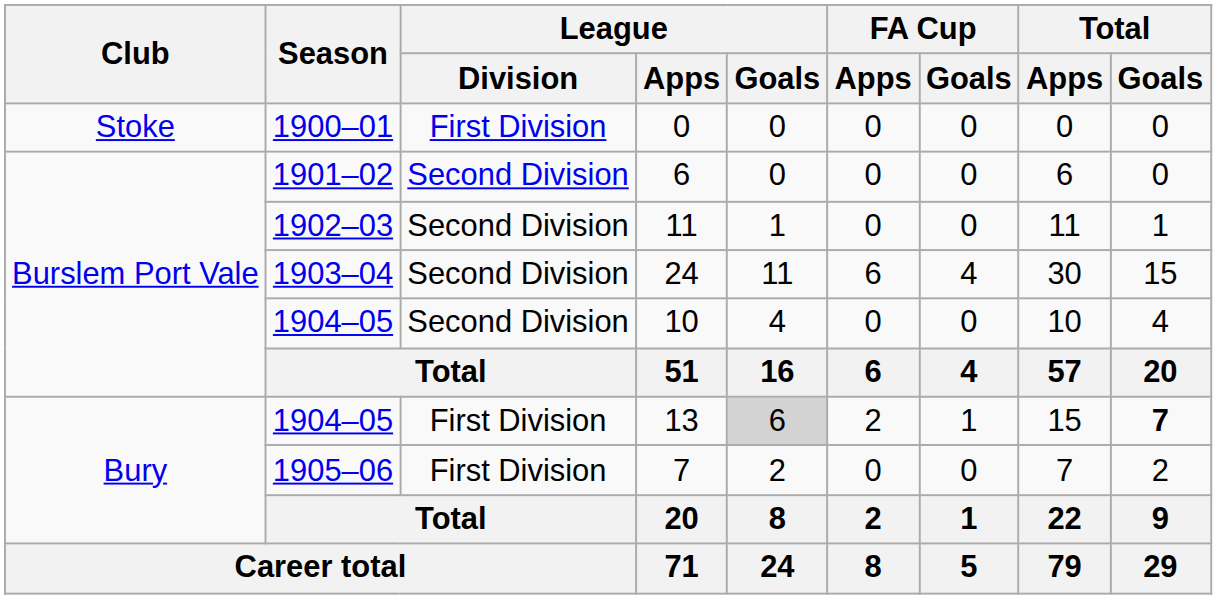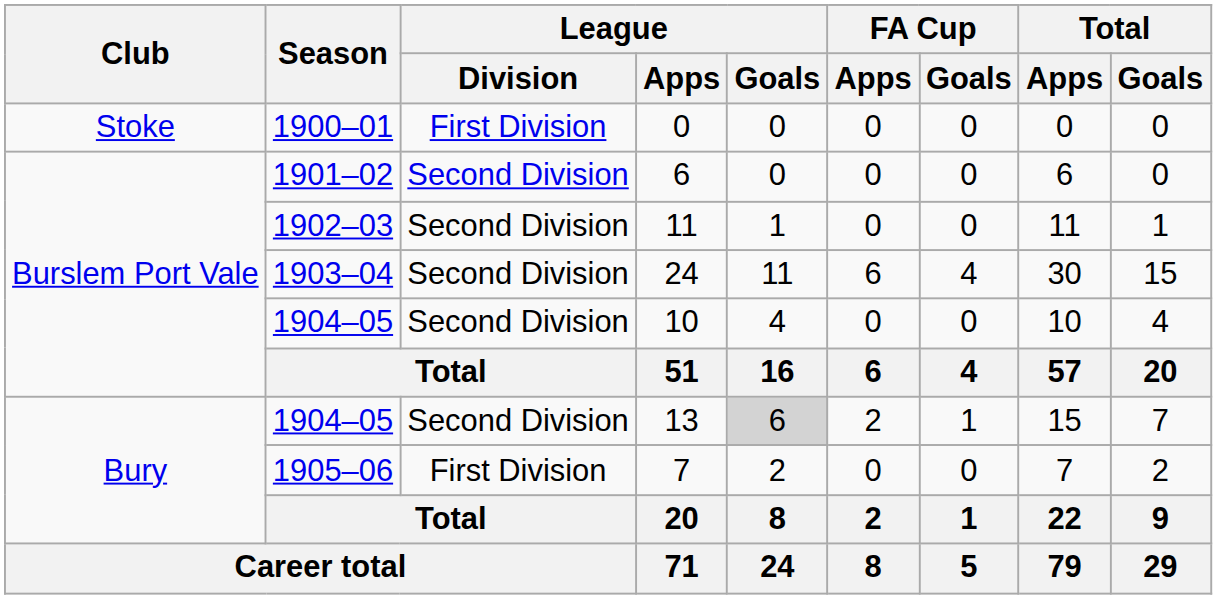13 | League / Division: First Division -> Second Division
13 | Total / Goals: bold -> normal
